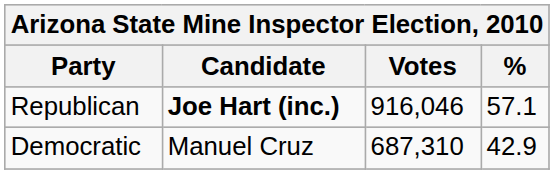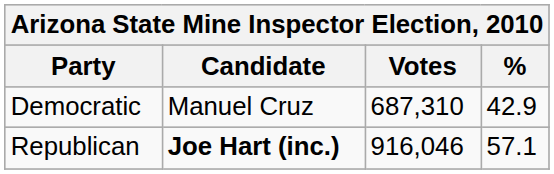rows swapped: Republican <-> Democratic
